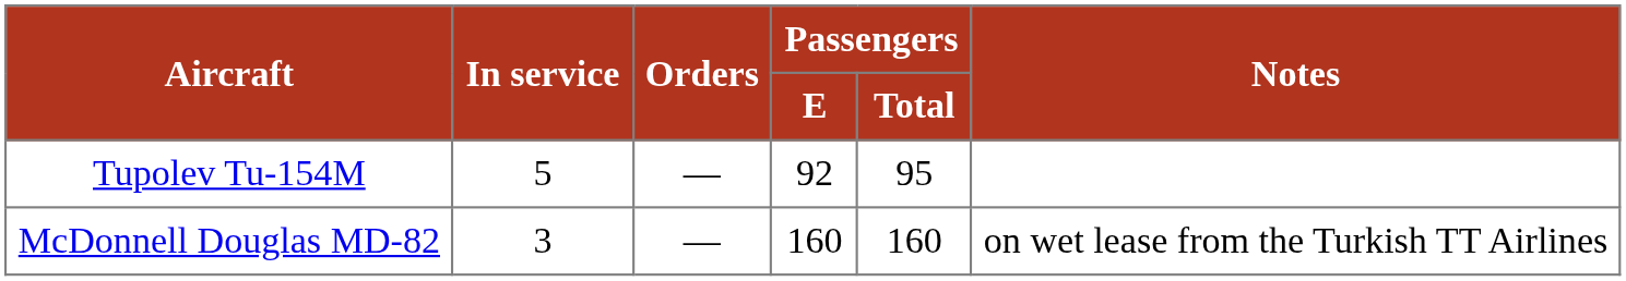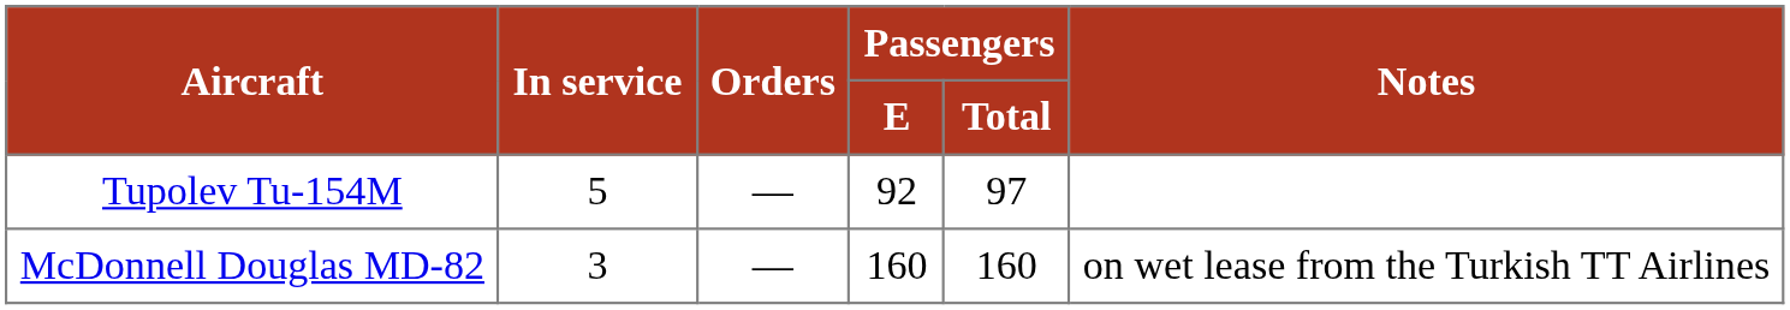Tupolev Tu-154M | Passengers / Total: 95 -> 97
